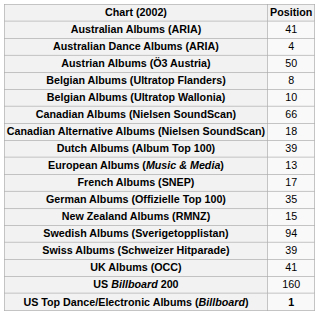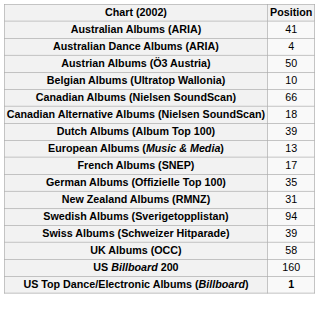- row: Belgian Albums (Ultratop Flanders) | 8
New Zealand Albums (RMNZ) | Position: 15 -> 31
UK Albums (OCC) | Position: 41 -> 58
